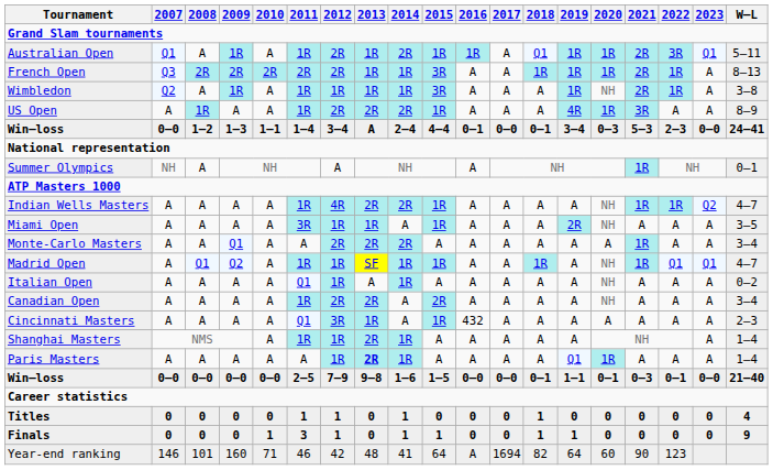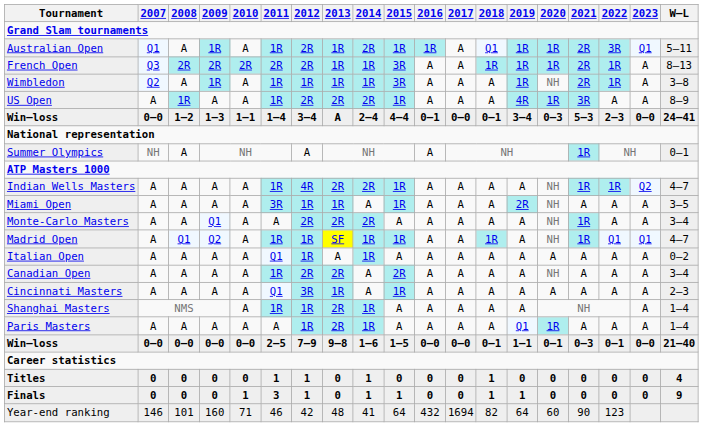Monte-Carlo Masters | 2020: A -> NH
Italian Open | 2020: NH -> A
Cincinnati Masters | 2016: 432 -> A
Paris Masters | 2013: bold -> normal
Year-end ranking | 2016: A -> 432
